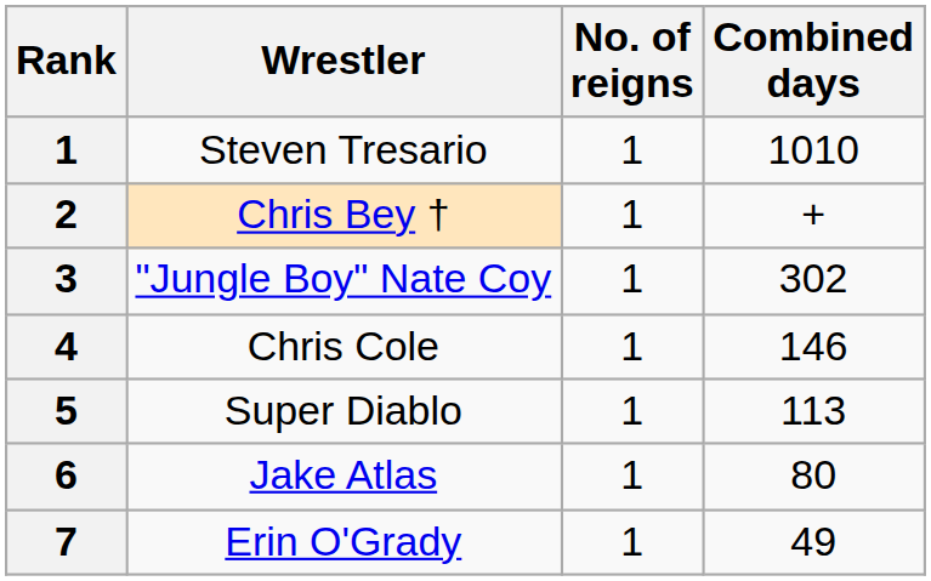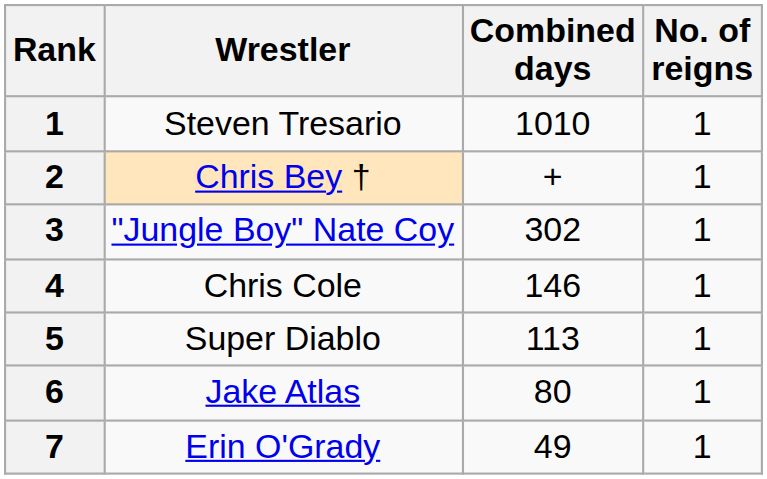columns swapped: No. of reigns <-> Combined days
